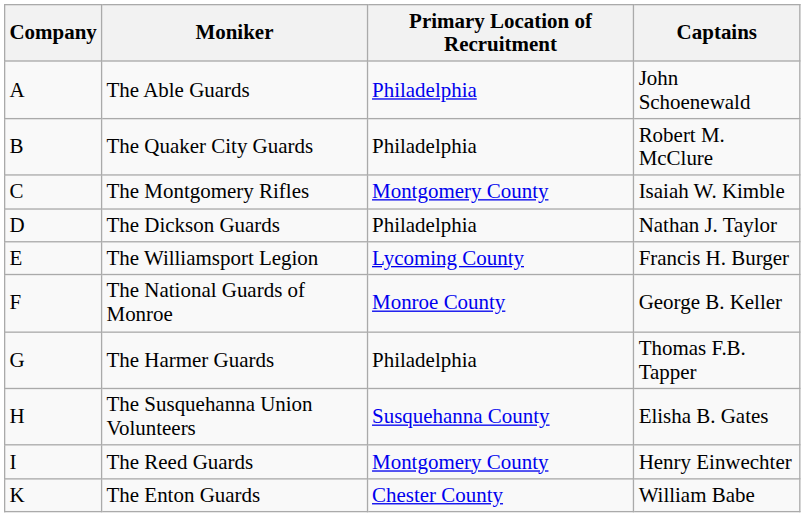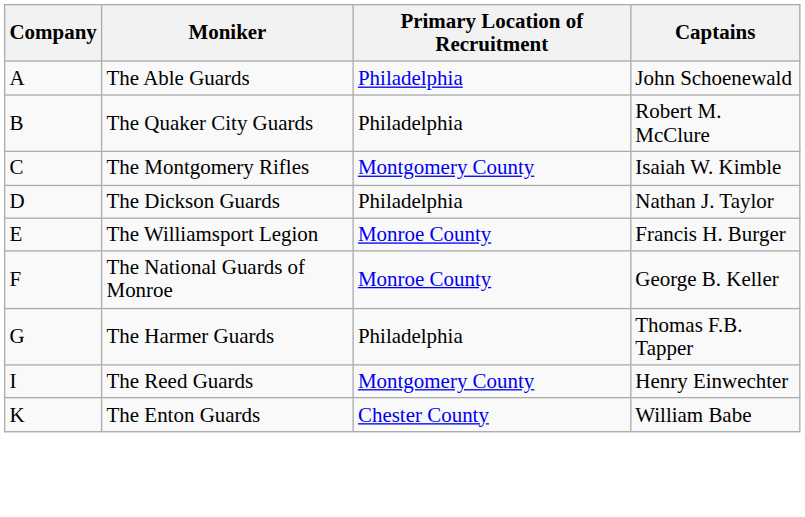The Williamsport Legion | Primary Location of Recruitment: Lycoming County -> Monroe County
- row: H | The Susquehanna Union Volunteers | Susquehanna County | Elisha B. Gates
